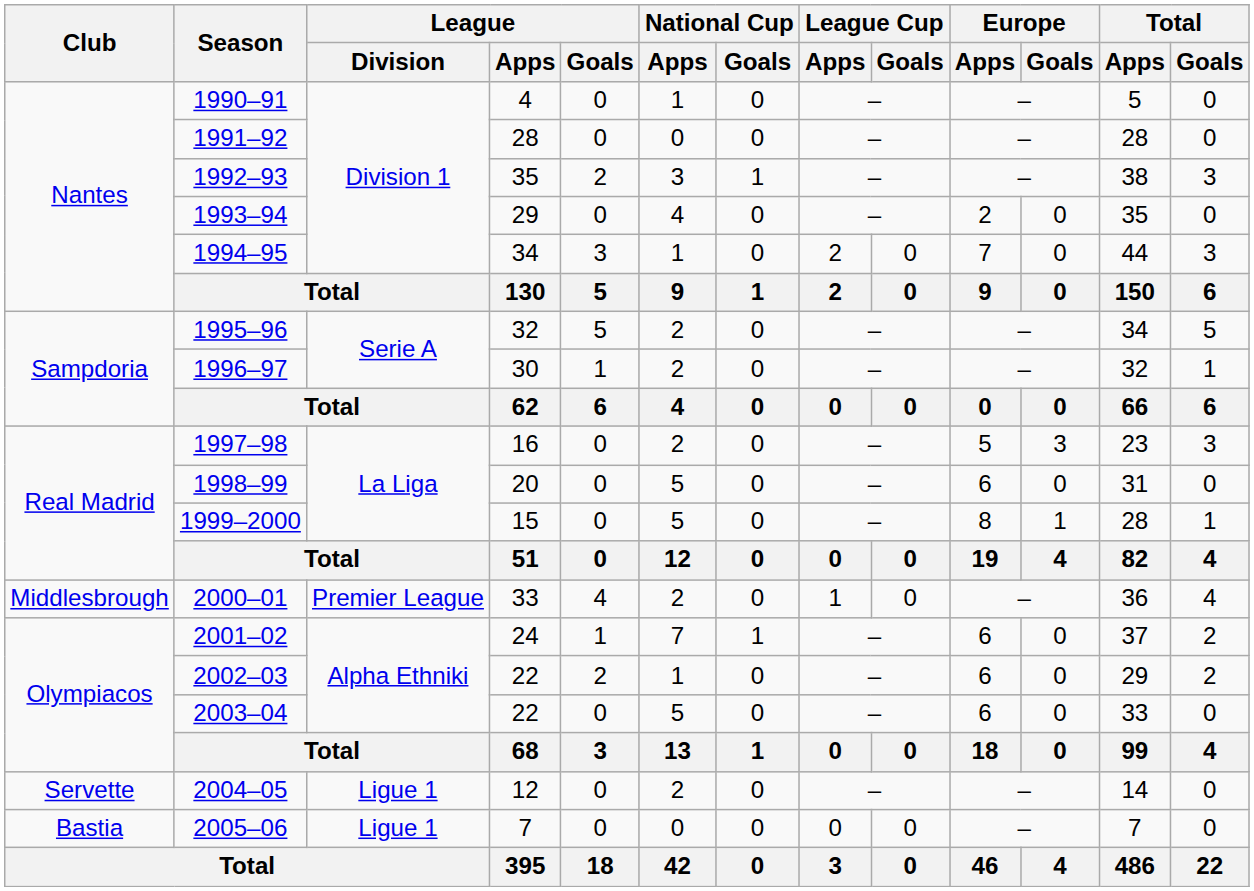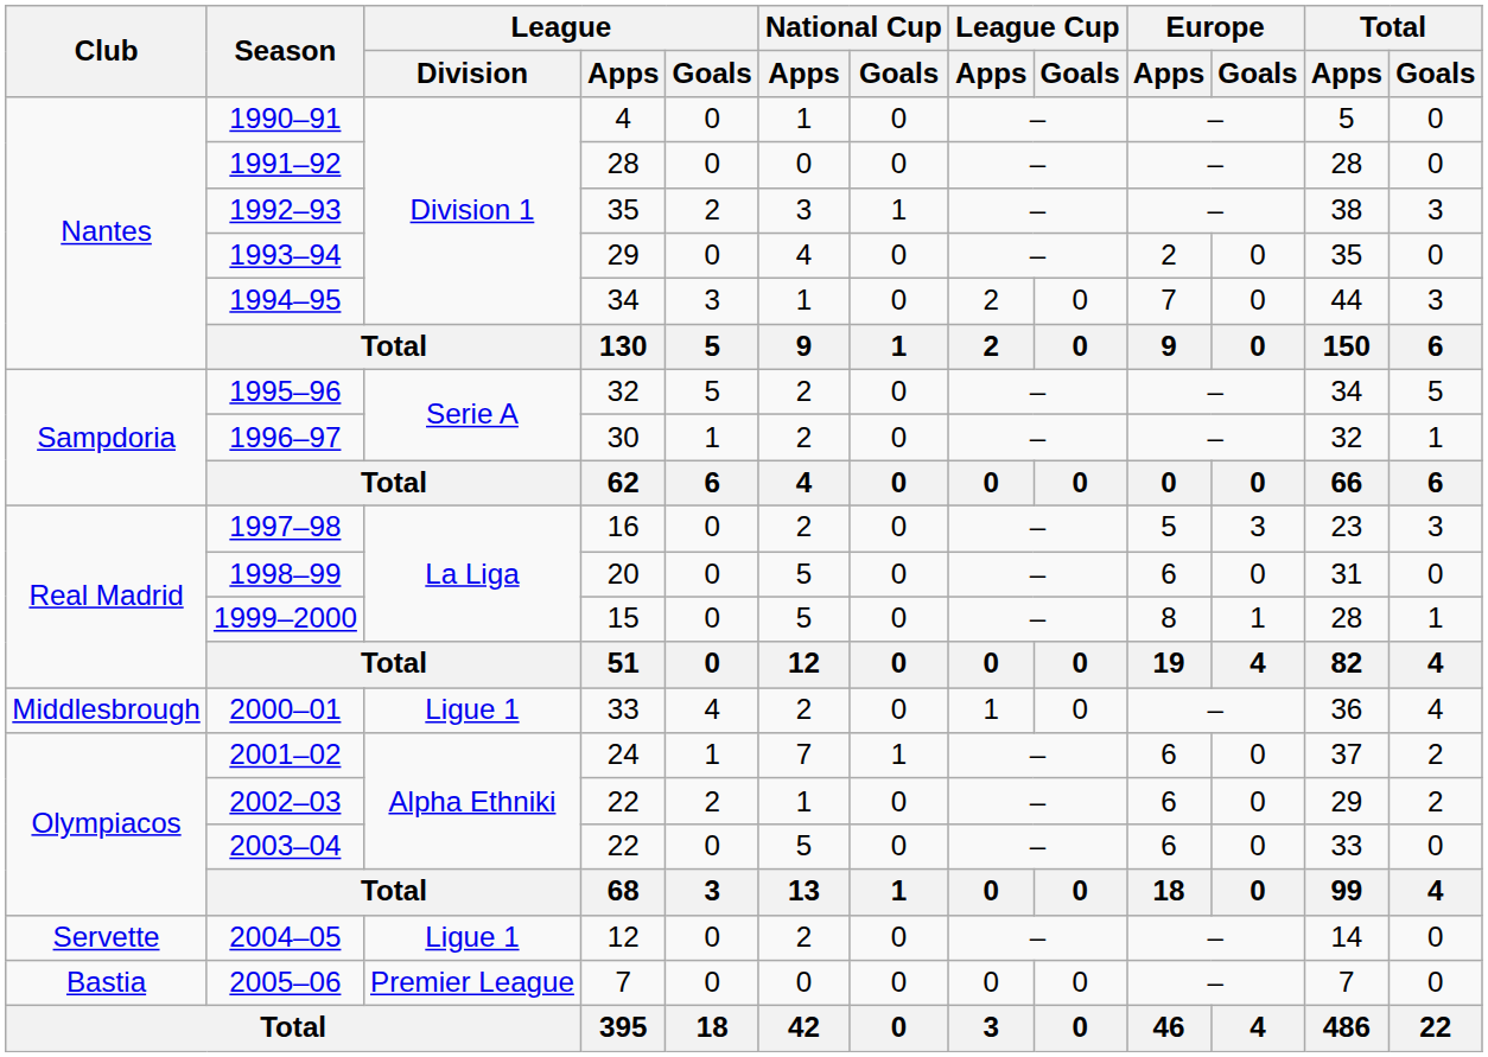2000–01 | League / Division: Premier League -> Ligue 1
2005–06 | League / Division: Ligue 1 -> Premier League
